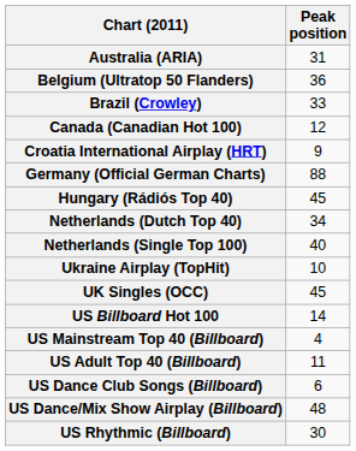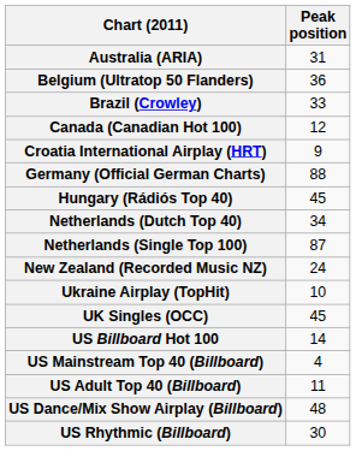Netherlands (Single Top 100) | Peak position: 40 -> 87
+ row: New Zealand (Recorded Music NZ) | 24
- row: US Dance Club Songs (Billboard) | 6
